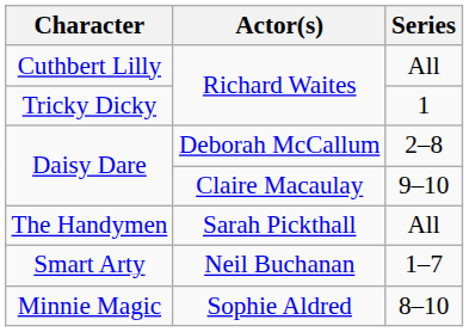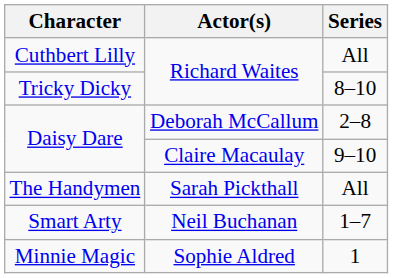Tricky Dicky | Series: 1 -> 8–10
Minnie Magic | Series: 8–10 -> 1
